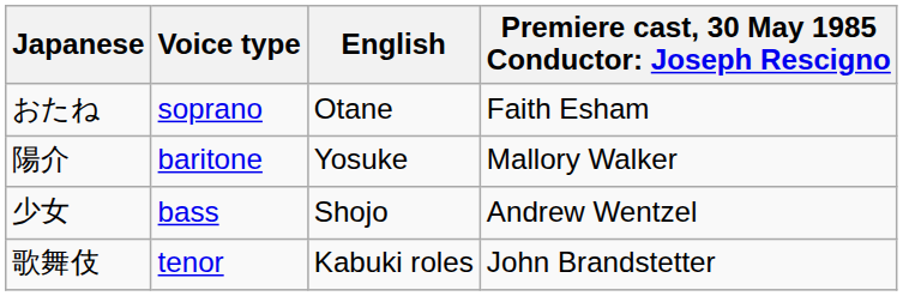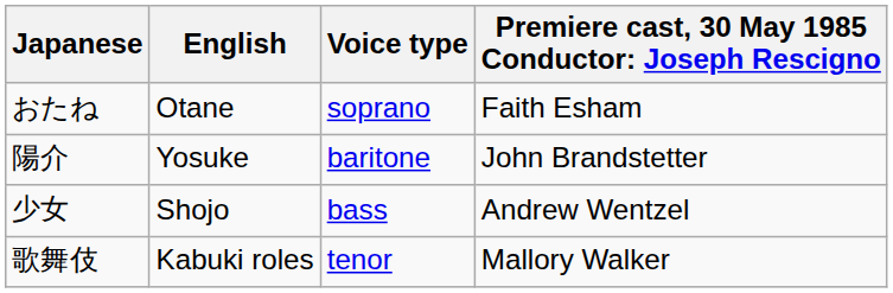columns swapped: English <-> Voice type
陽介 | column 4: Mallory Walker -> John Brandstetter
歌舞伎 | column 4: John Brandstetter -> Mallory Walker
